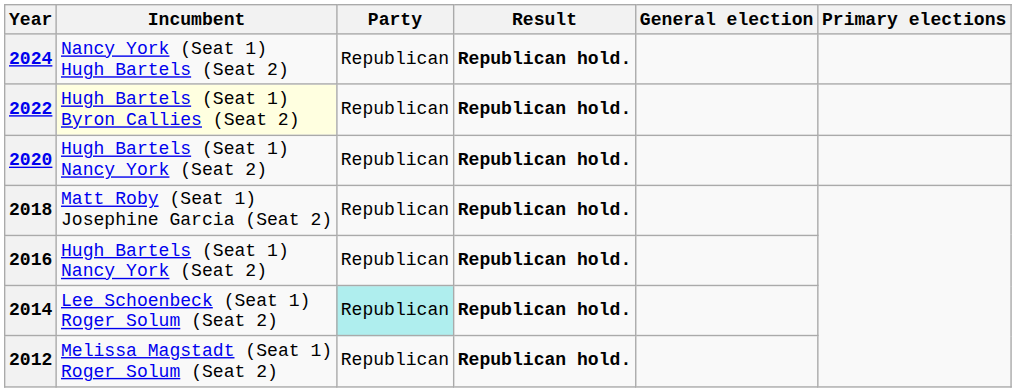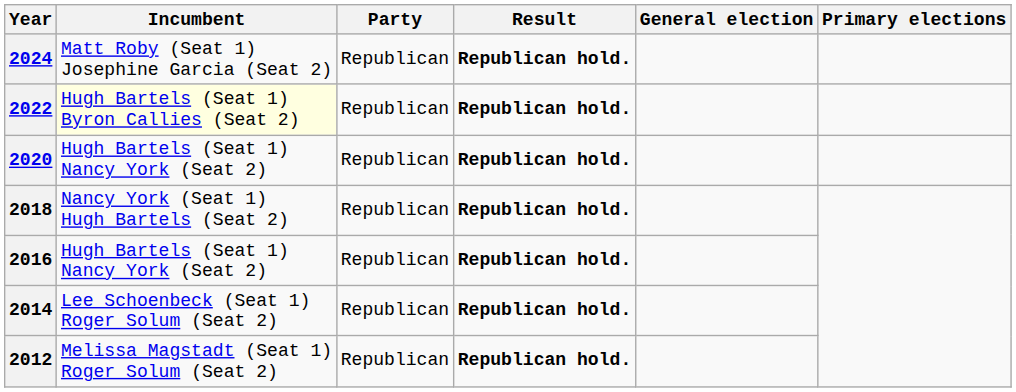2024 | Incumbent: Nancy York (Seat 1) Hugh Bartels (Seat 2) -> Matt Roby (Seat 1) Josephine Garcia (Seat 2)
2018 | Incumbent: Matt Roby (Seat 1) Josephine Garcia (Seat 2) -> Nancy York (Seat 1) Hugh Bartels (Seat 2)
2014 | Party: paleturquoise background -> no background
